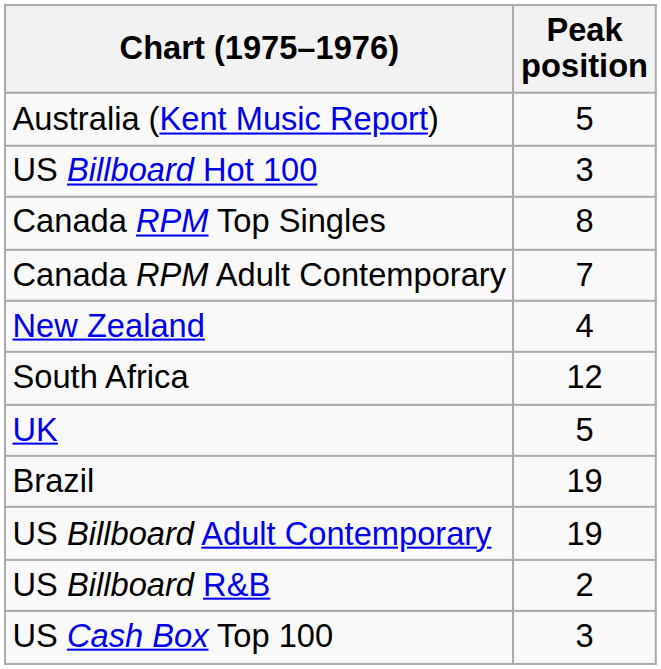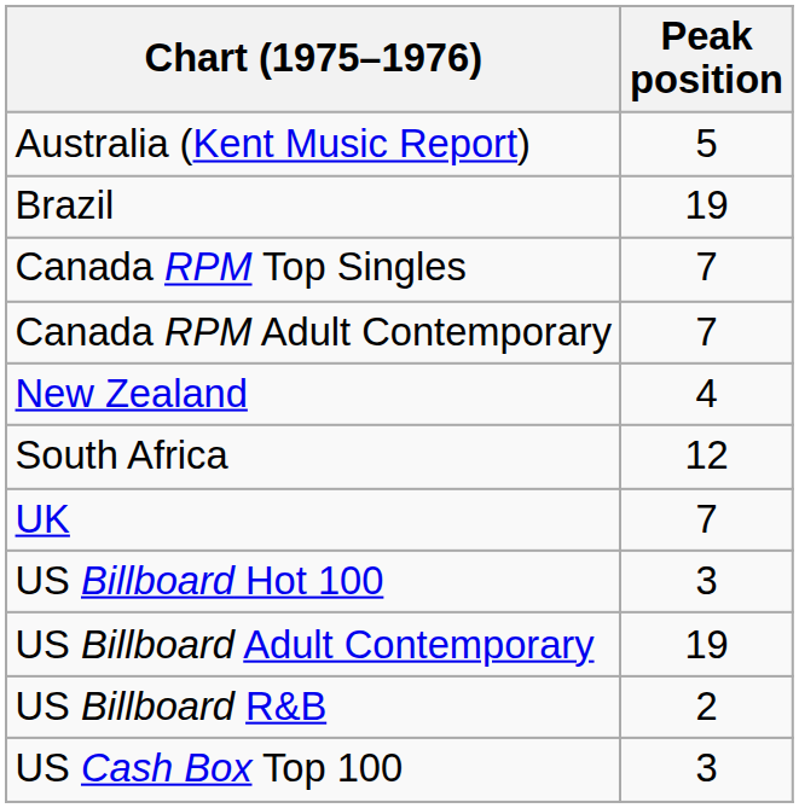rows swapped: Brazil <-> US Billboard Hot 100
Canada RPM Top Singles | Peak position: 8 -> 7
UK | Peak position: 5 -> 7
